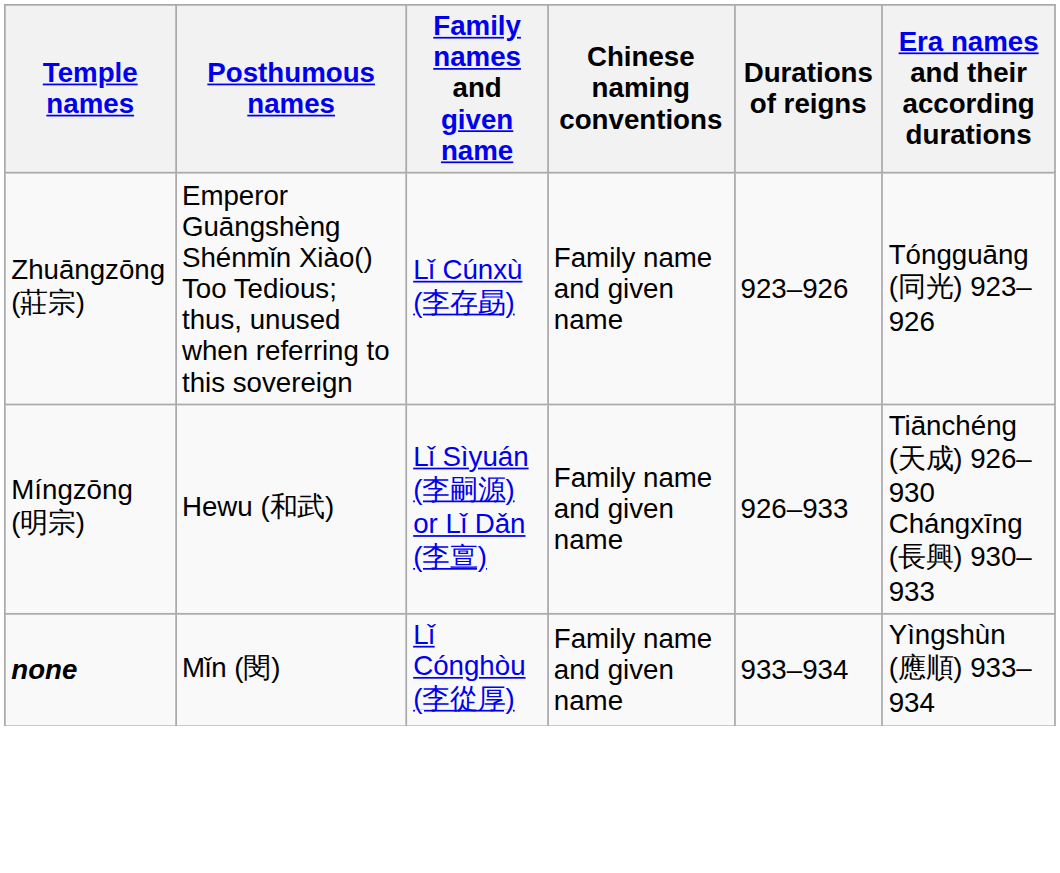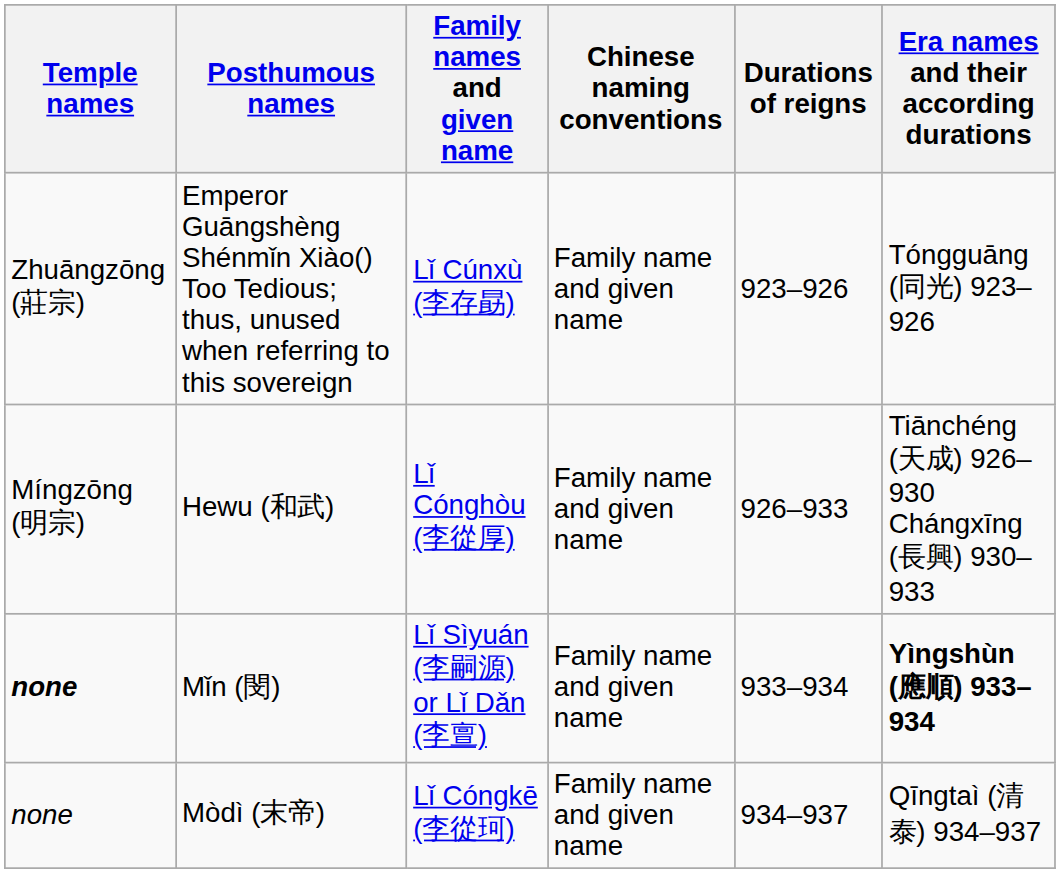Hewu (和武) | Family names and given name: Lǐ Sìyuán (李嗣源) or Lǐ Dǎn (李亶) -> Lǐ Cónghòu (李從厚)
Mǐn (閔) | Family names and given name: Lǐ Cónghòu (李從厚) -> Lǐ Sìyuán (李嗣源) or Lǐ Dǎn (李亶)
Mǐn (閔) | Era names and their according durations: normal -> bold
+ row: none | Mòdì (末帝) | Lǐ Cóngkē (李從珂) | Family name and given name | 934–937 | Qīngtaì (清泰) 934–937
